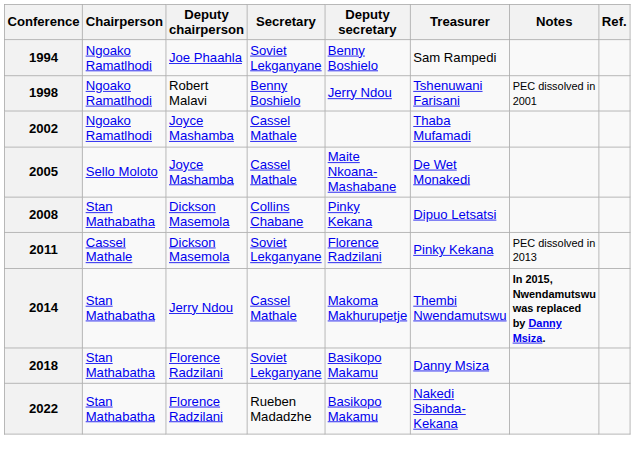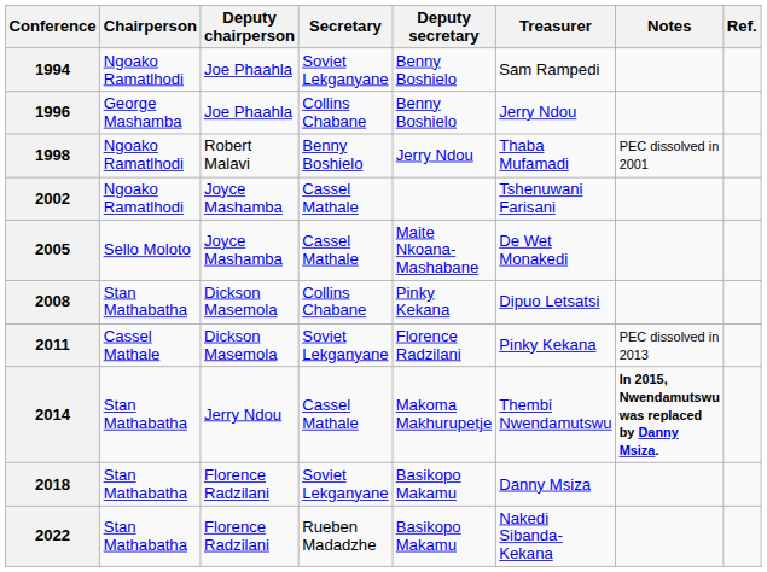+ row: 1996 | George Mashamba | Joe Phaahla | Collins Chabane | Benny Boshielo | Jerry Ndou
1998 | Treasurer: Tshenuwani Farisani -> Thaba Mufamadi
2002 | Treasurer: Thaba Mufamadi -> Tshenuwani Farisani
